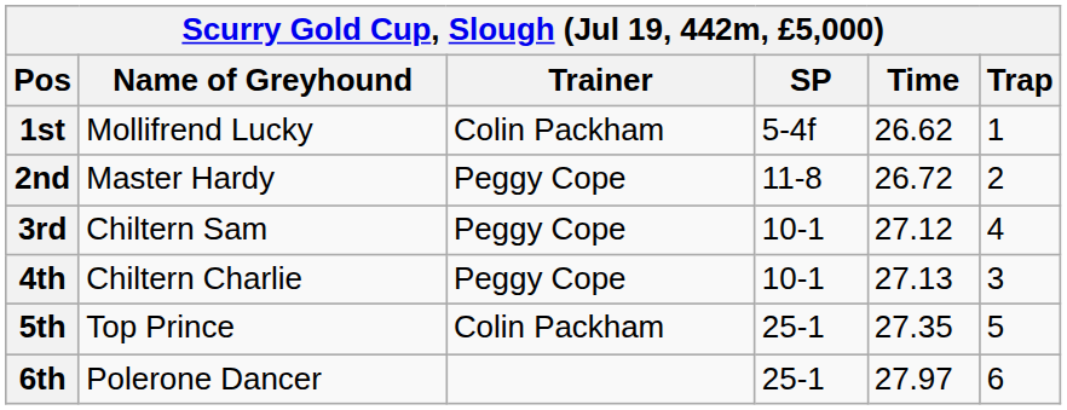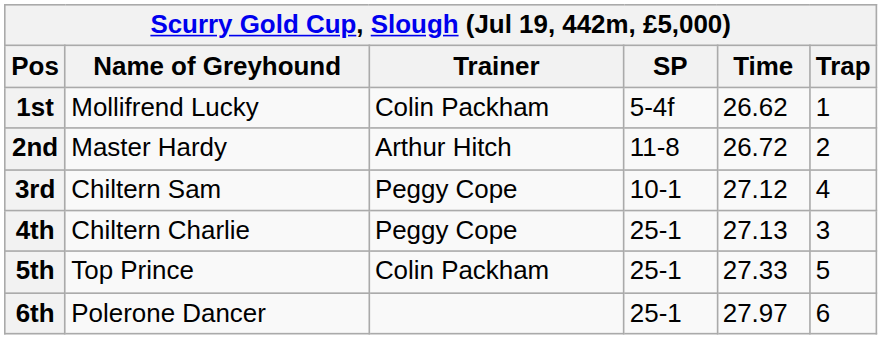2nd | Trainer: Peggy Cope -> Arthur Hitch
4th | SP: 10-1 -> 25-1
5th | Time: 27.35 -> 27.33
